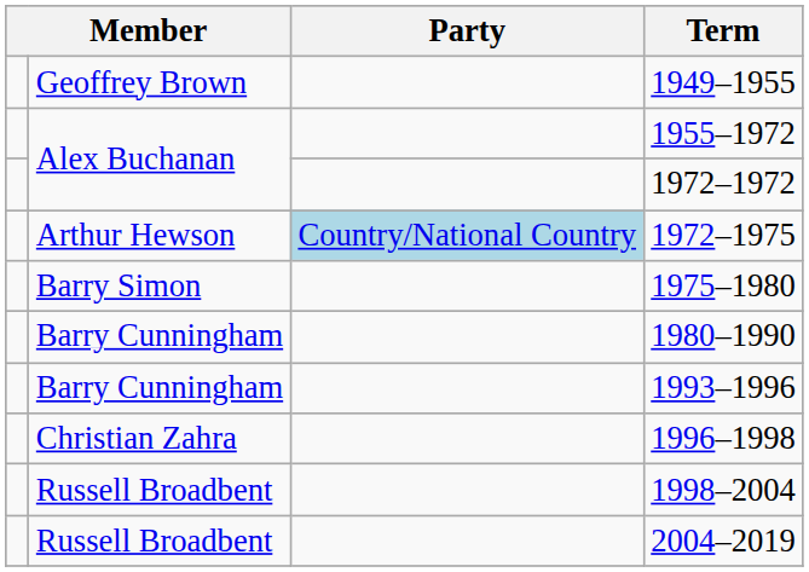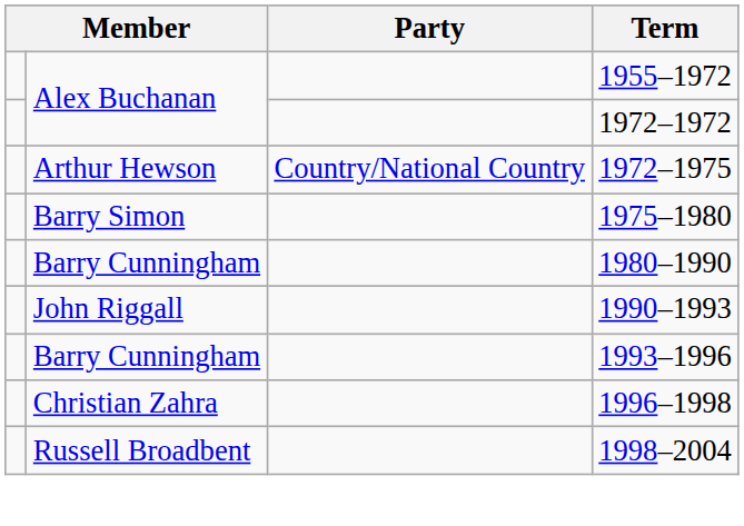- row: Geoffrey Brown | 1949–1955
1972–1975 | Party: lightblue background -> no background
+ row: John Riggall | 1990–1993
- row: Russell Broadbent | 2004–2019
